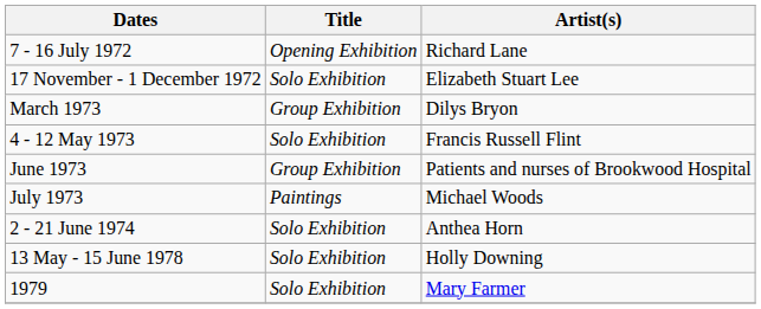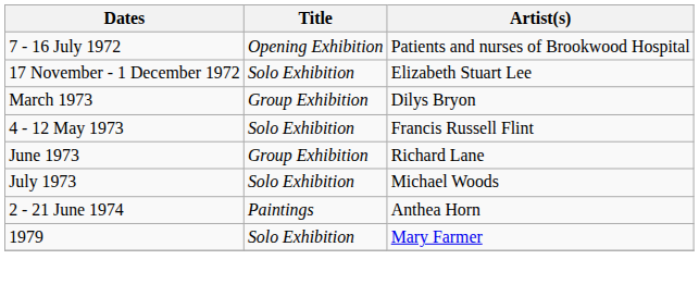7 - 16 July 1972 | Artist(s): Richard Lane -> Patients and nurses of Brookwood Hospital
June 1973 | Artist(s): Patients and nurses of Brookwood Hospital -> Richard Lane
July 1973 | Title: Paintings -> Solo Exhibition
2 - 21 June 1974 | Title: Solo Exhibition -> Paintings
- row: 13 May - 15 June 1978 | Solo Exhibition | Holly Downing
